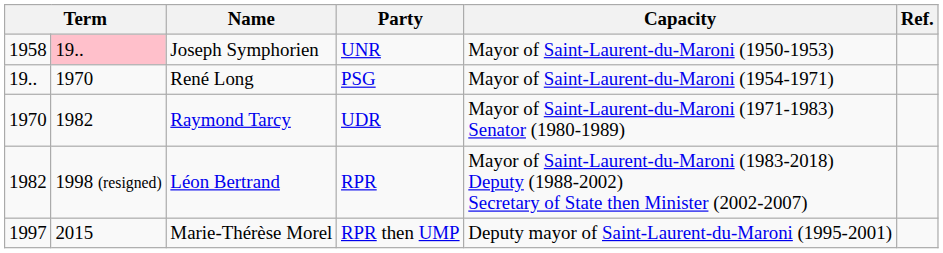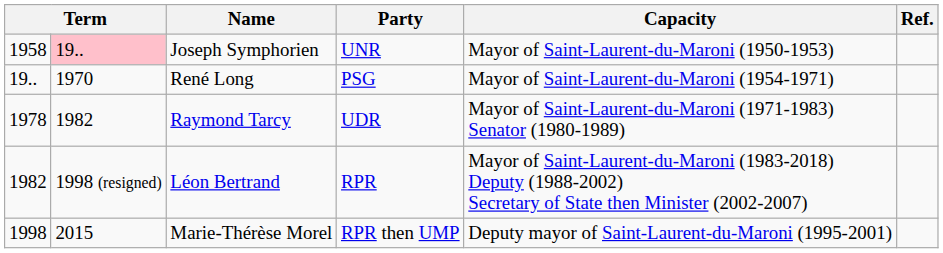Raymond Tarcy | column 1: 1970 -> 1978
Marie-Thérèse Morel | column 1: 1997 -> 1998
